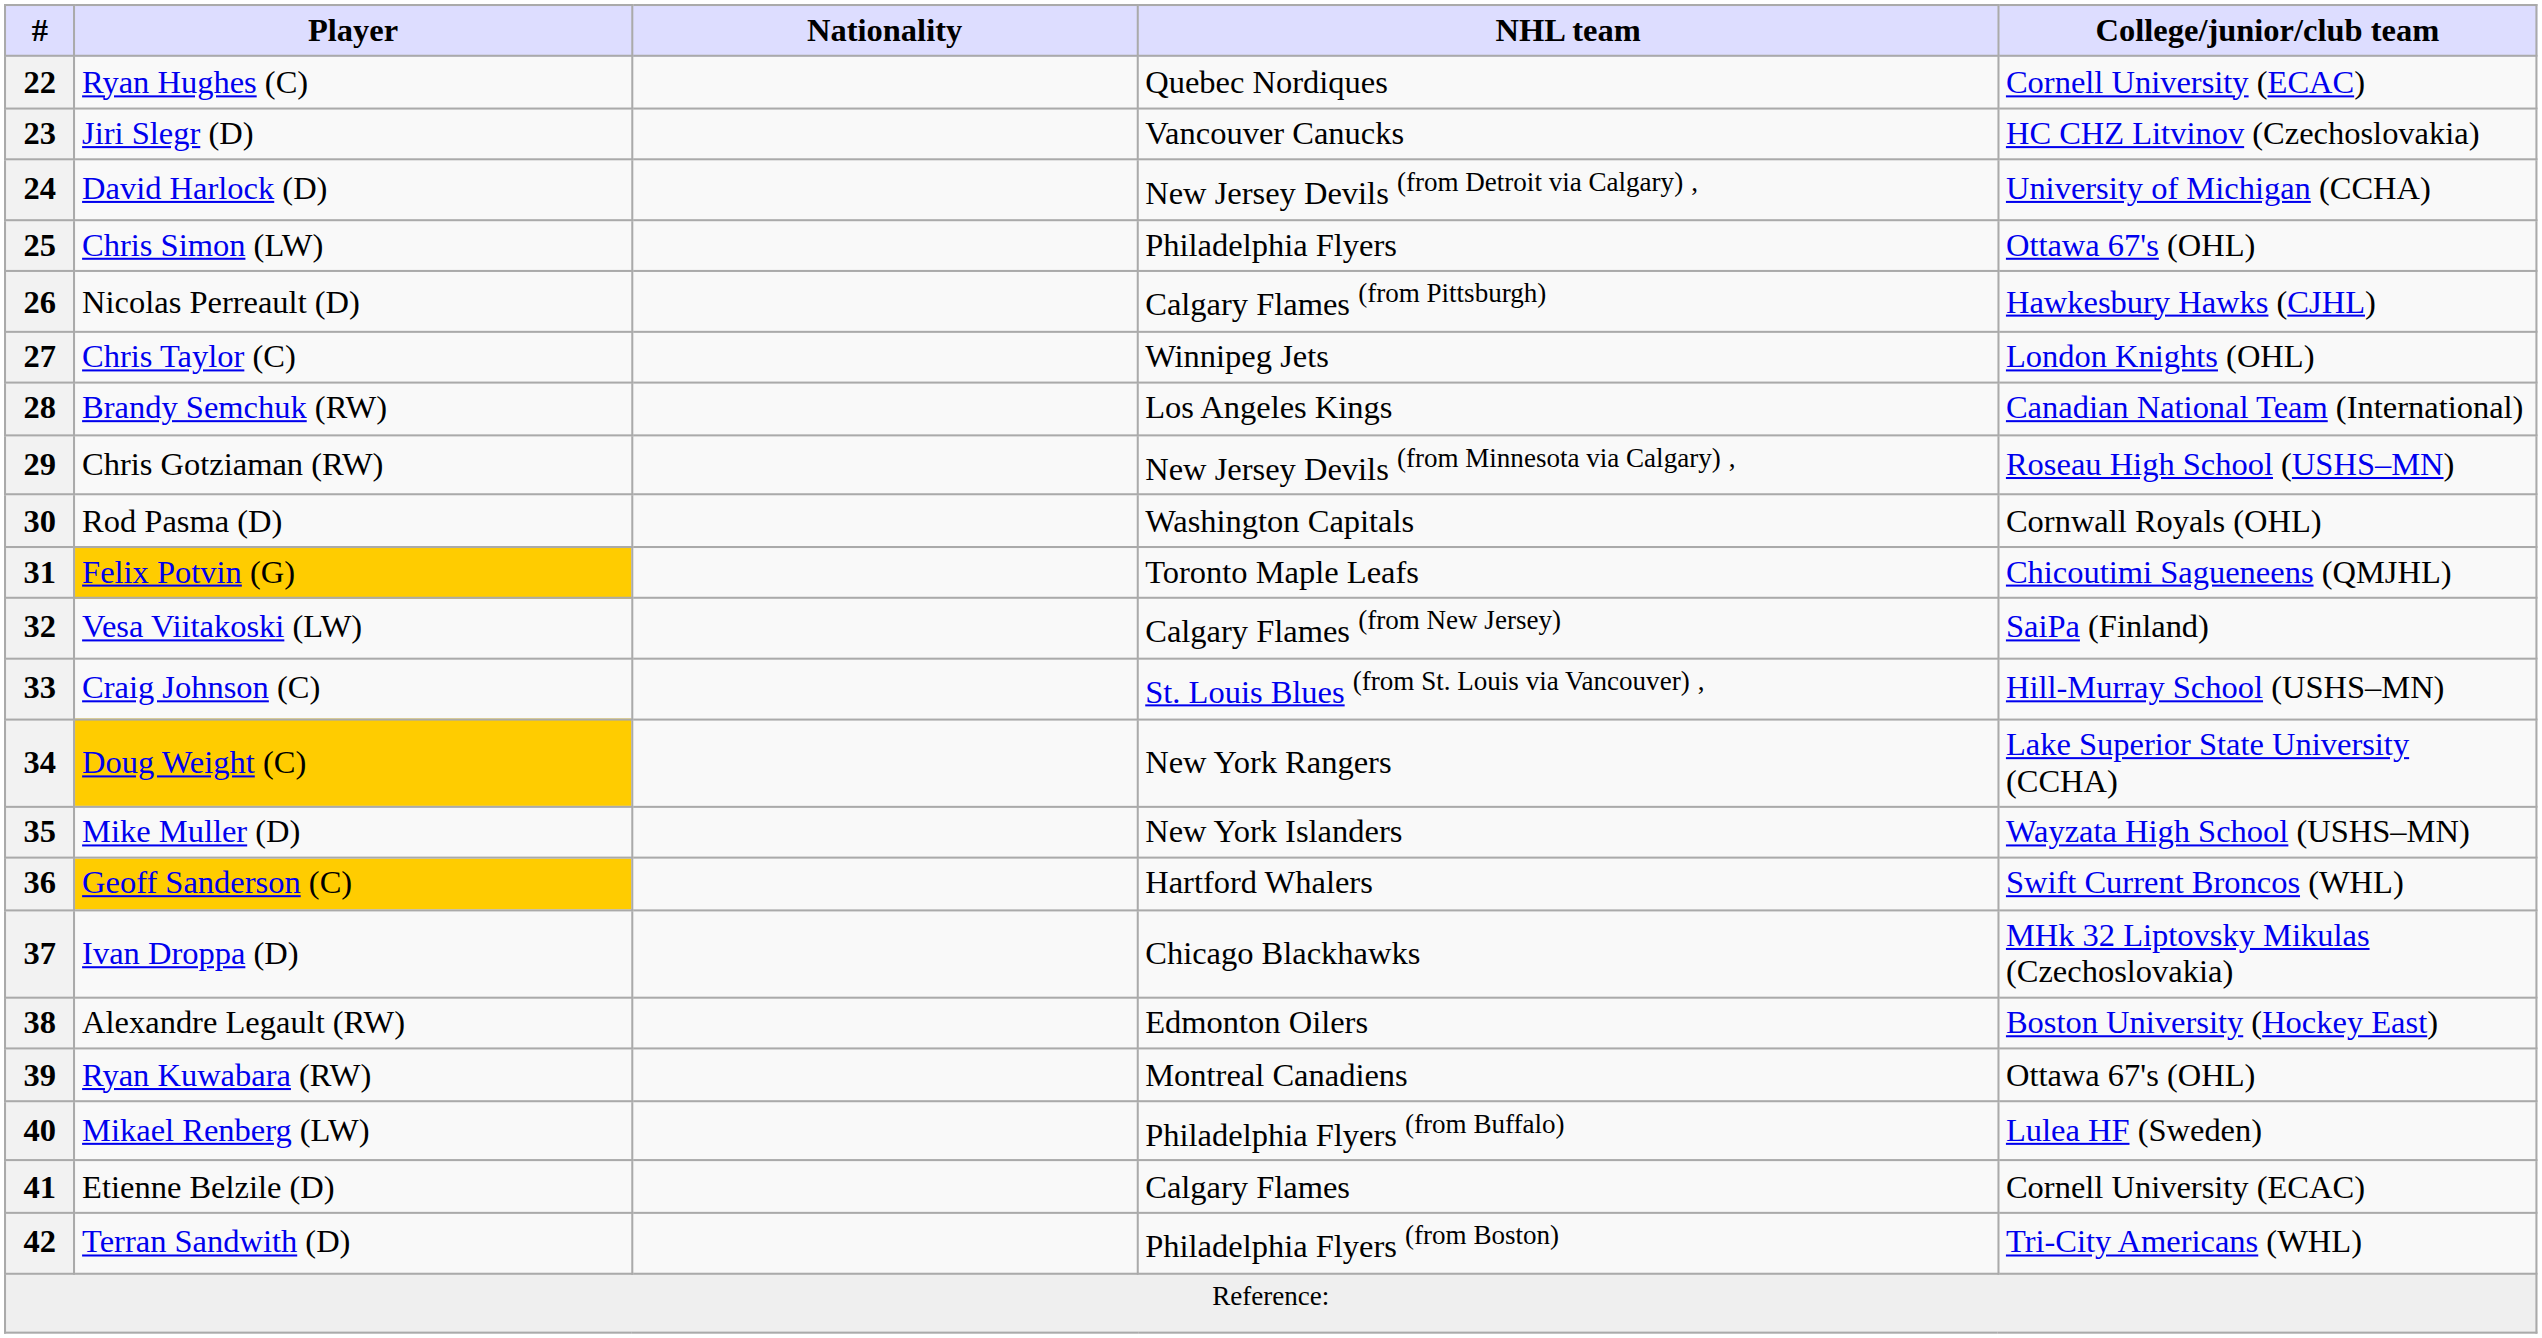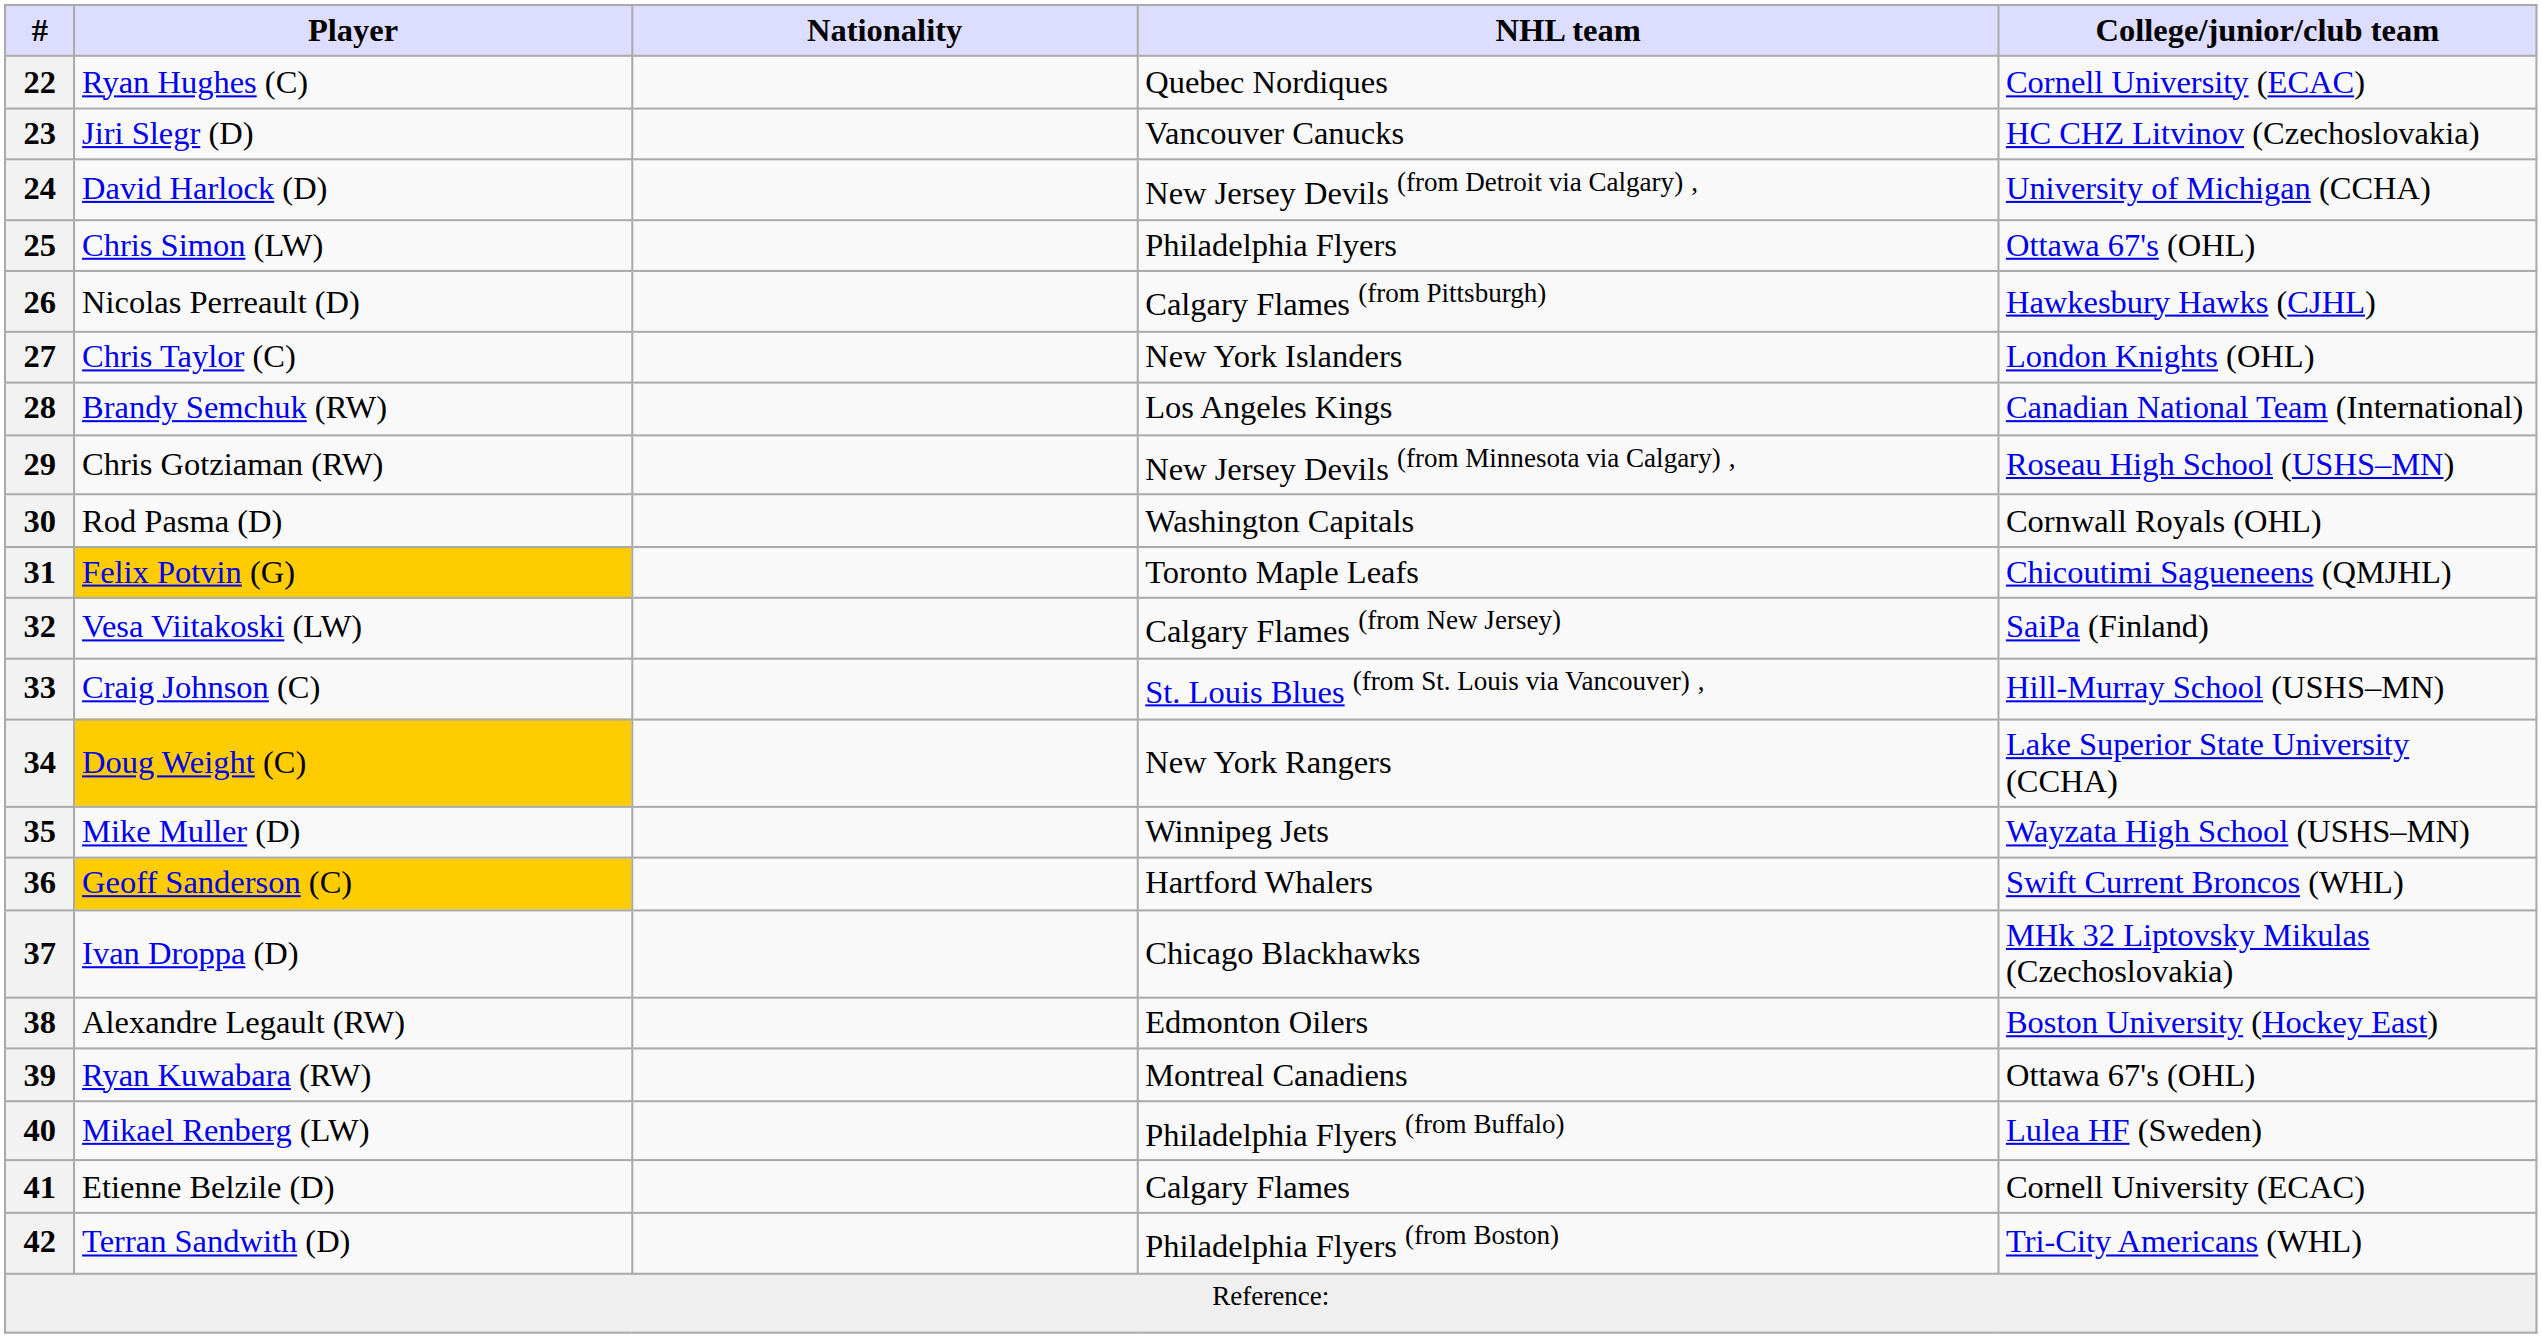27 | NHL team: Winnipeg Jets -> New York Islanders
35 | NHL team: New York Islanders -> Winnipeg Jets
